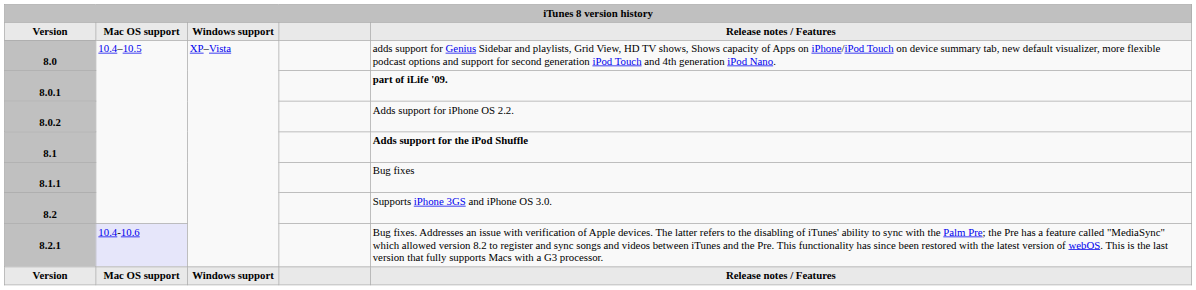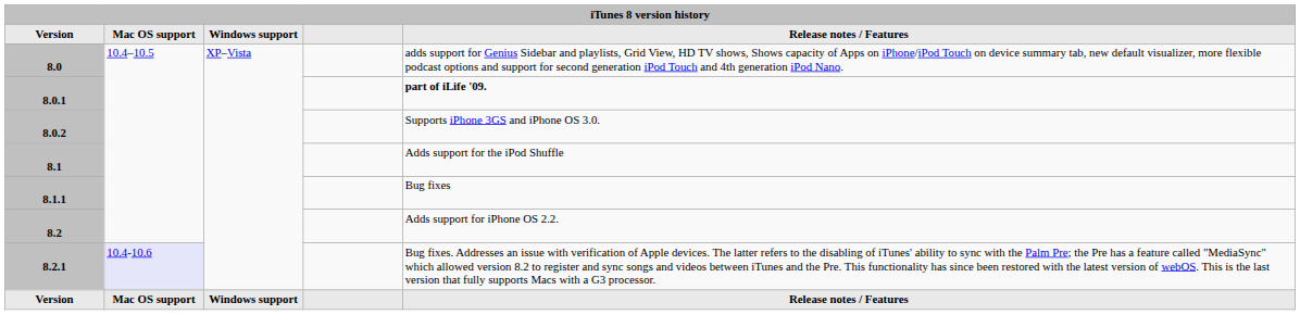8.0.2 | Release notes / Features: Adds support for iPhone OS 2.2. -> Supports iPhone 3GS and iPhone OS 3.0.
8.1 | Release notes / Features: bold -> normal
8.2 | Release notes / Features: Supports iPhone 3GS and iPhone OS 3.0. -> Adds support for iPhone OS 2.2.
